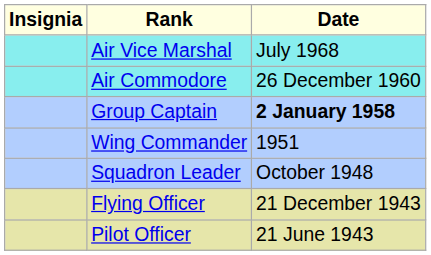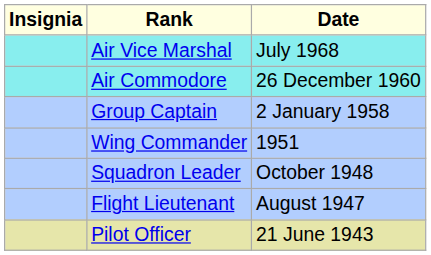Group Captain | Date: bold -> normal
+ row: Flight Lieutenant | August 1947
- row: Flying Officer | 21 December 1943
